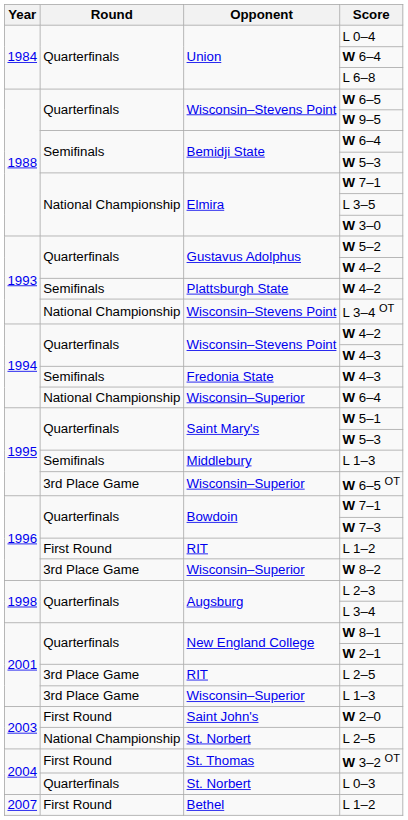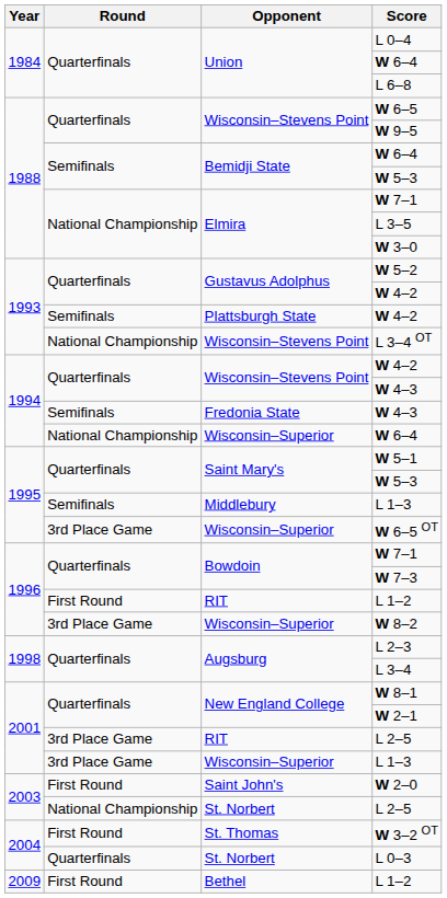Bethel / L 1–2 | Year: 2007 -> 2009
